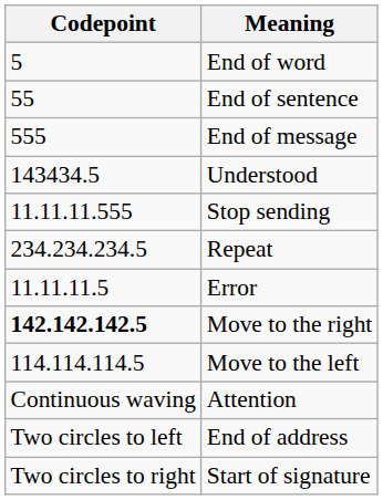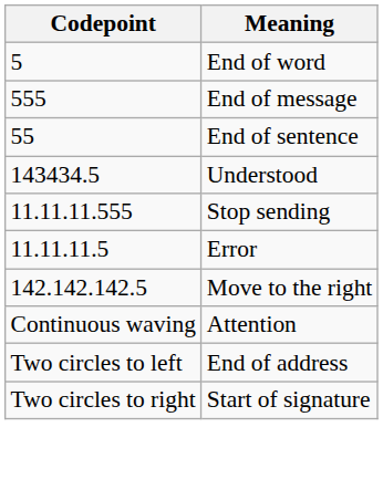rows swapped: End of sentence <-> End of message
- row: 234.234.234.5 | Repeat
Move to the right | Codepoint: bold -> normal
- row: 114.114.114.5 | Move to the left
